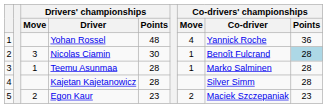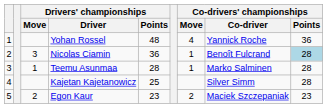Nicolas Ciamin | Drivers' championships / Points: 30 -> 36
Kajetan Kajetanowicz | Drivers' championships / Points: 28 -> 25
